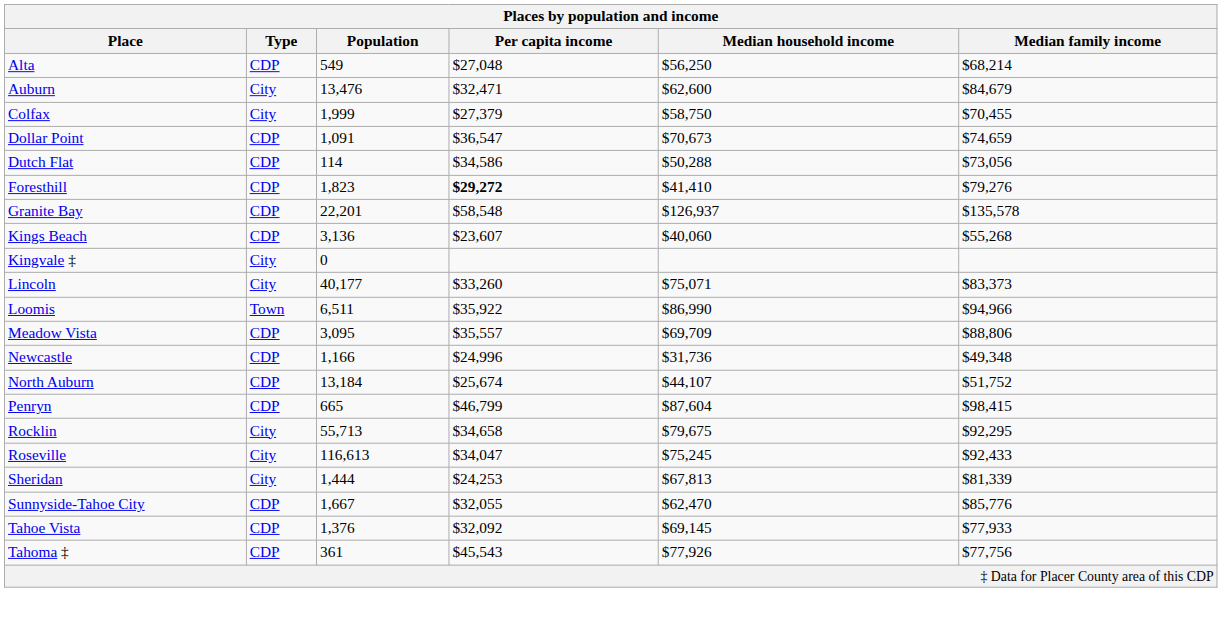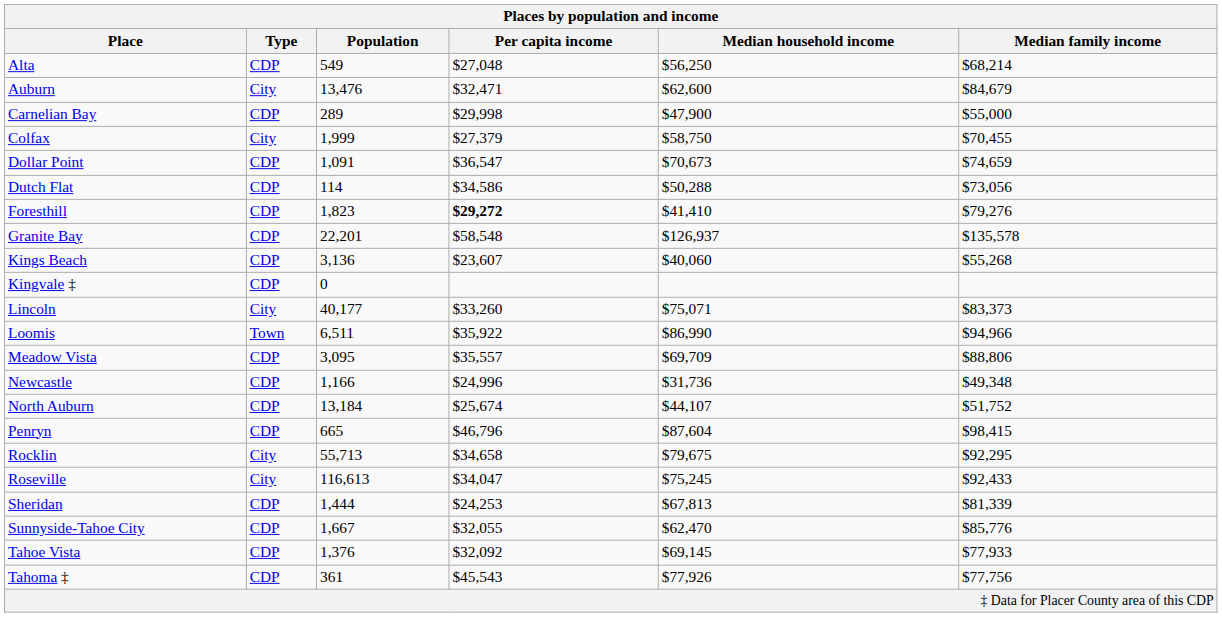+ row: Carnelian Bay | CDP | 289 | $29,998 | $47,900 | $55,000
Kingvale ‡ | Type: City -> CDP
Penryn | Per capita income: $46,799 -> $46,796
Sheridan | Type: City -> CDP
